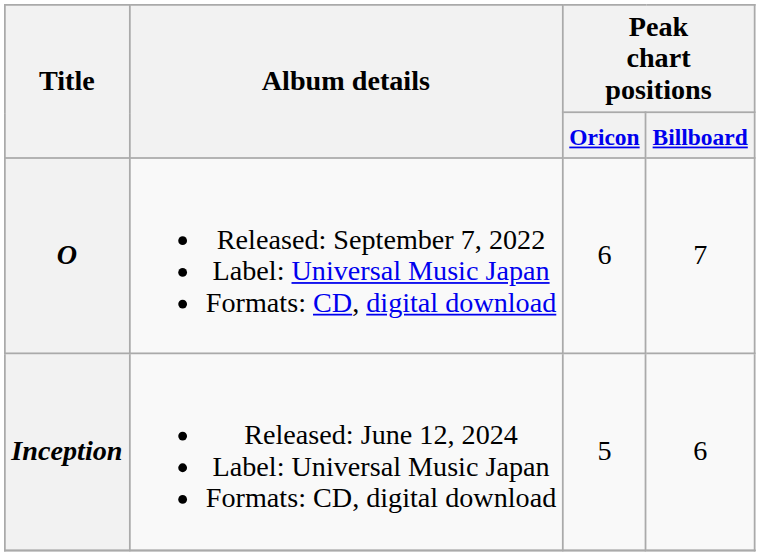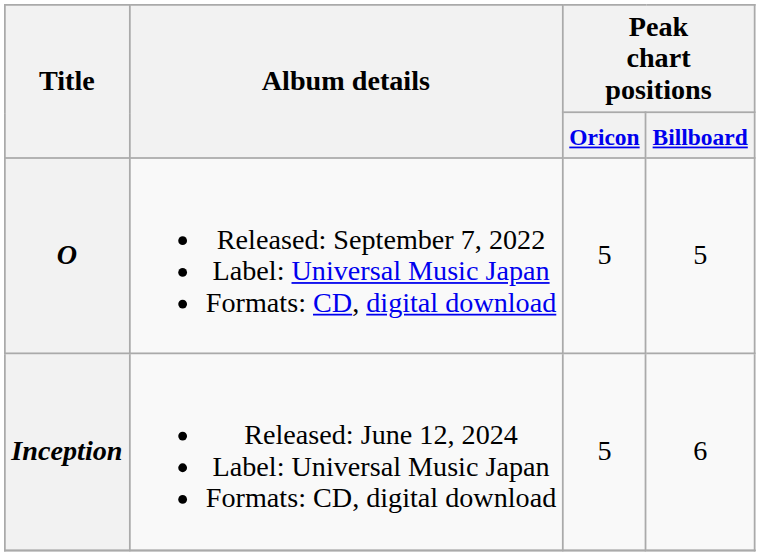O | Peak chart positions / Oricon: 6 -> 5
O | Peak chart positions / Billboard: 7 -> 5
